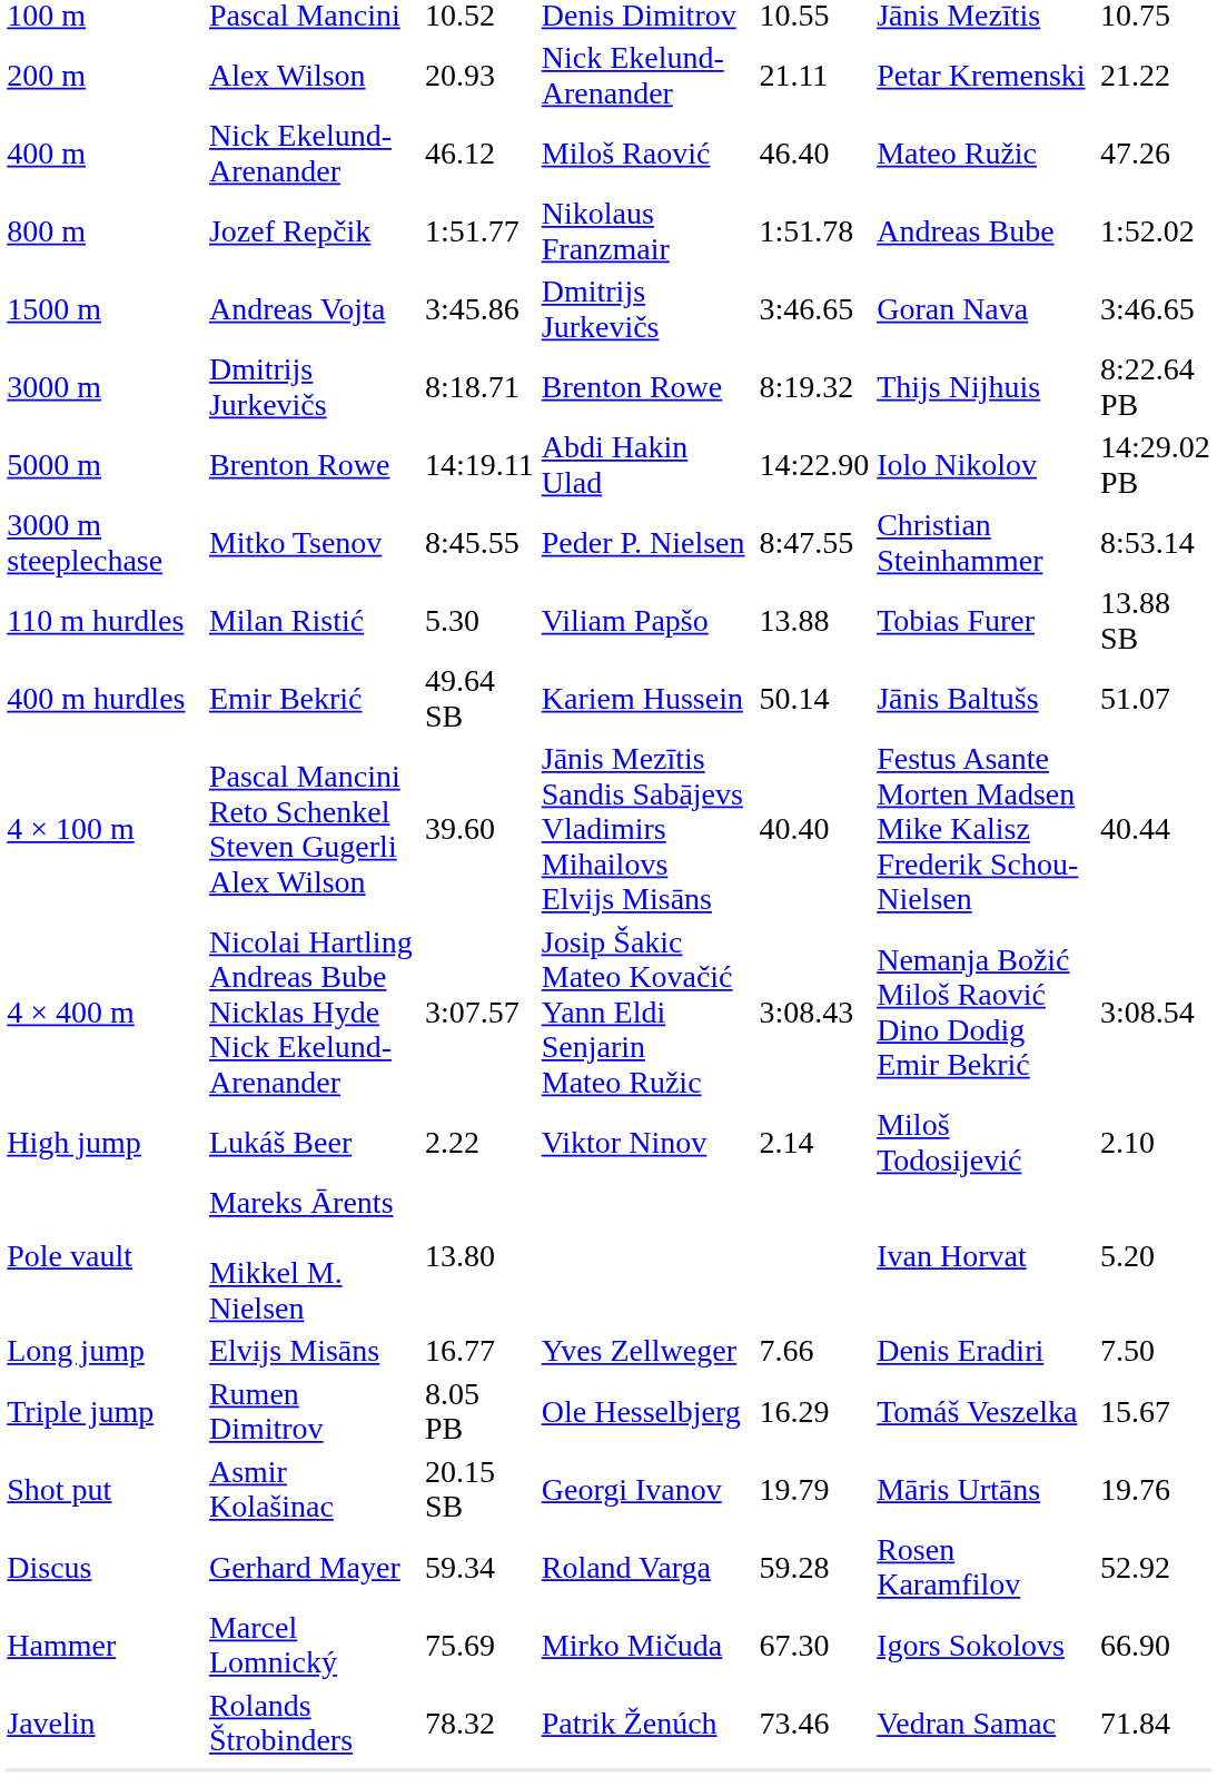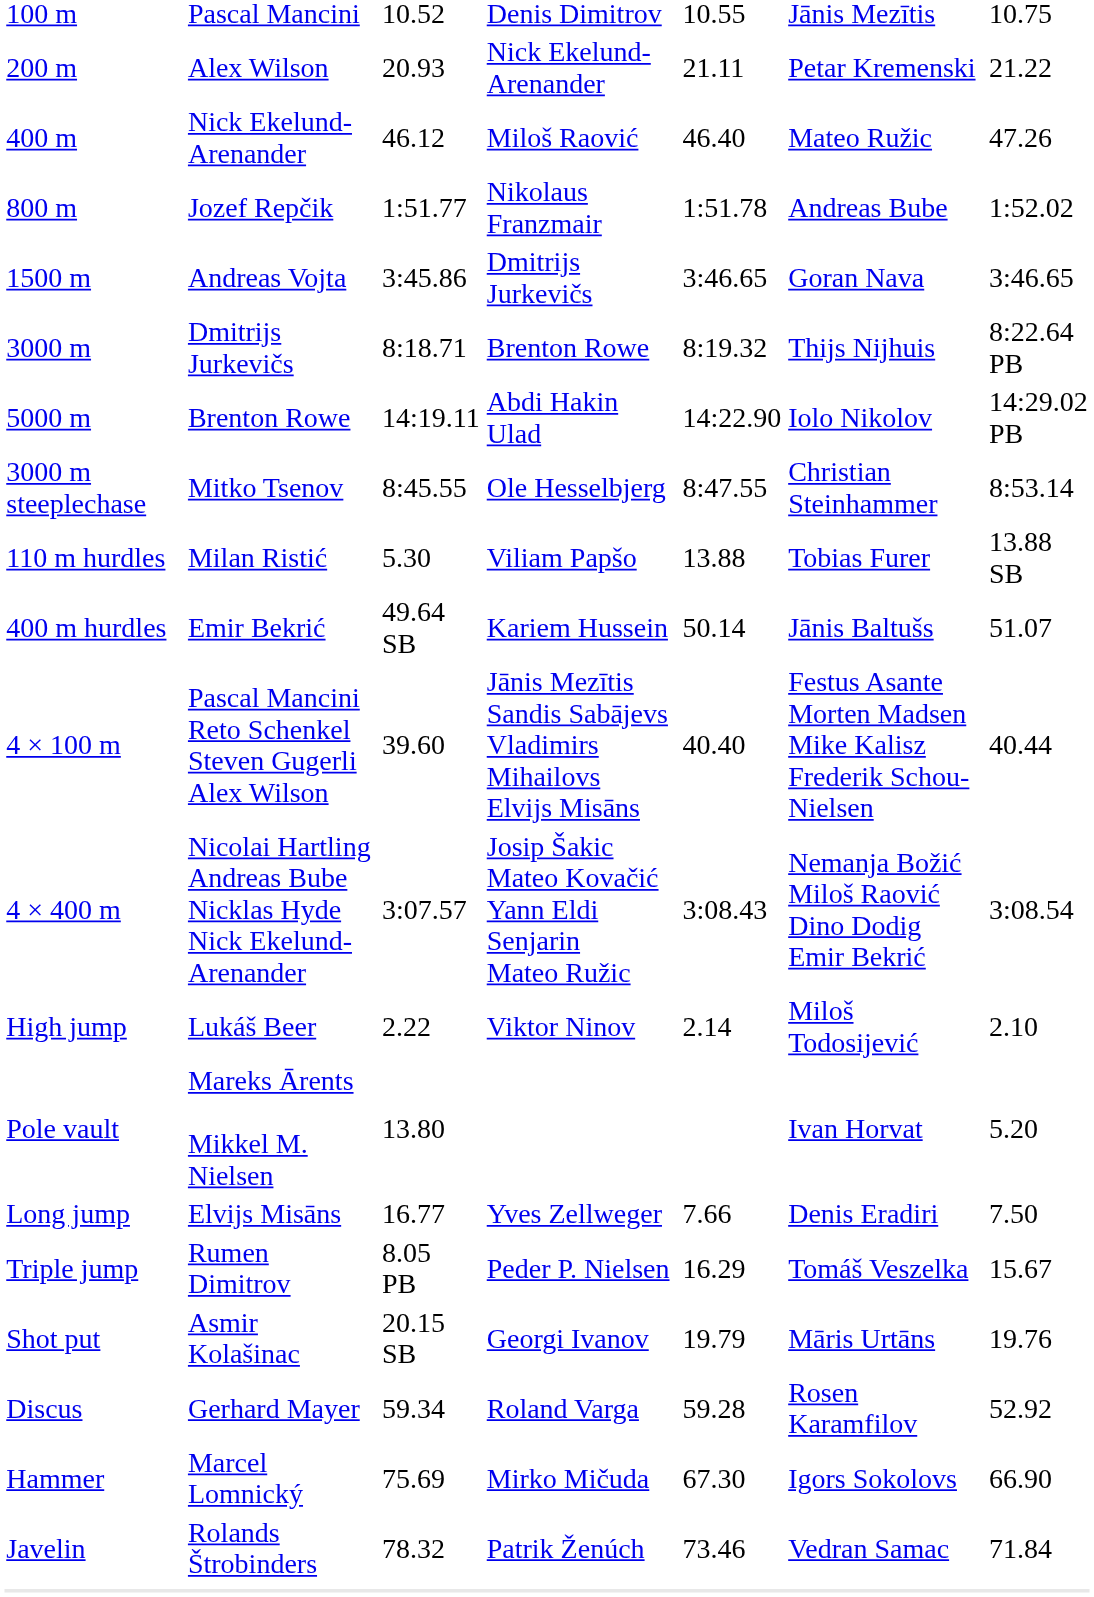3000 m steeplechase | column 4: Peder P. Nielsen -> Ole Hesselbjerg
Triple jump | column 4: Ole Hesselbjerg -> Peder P. Nielsen
